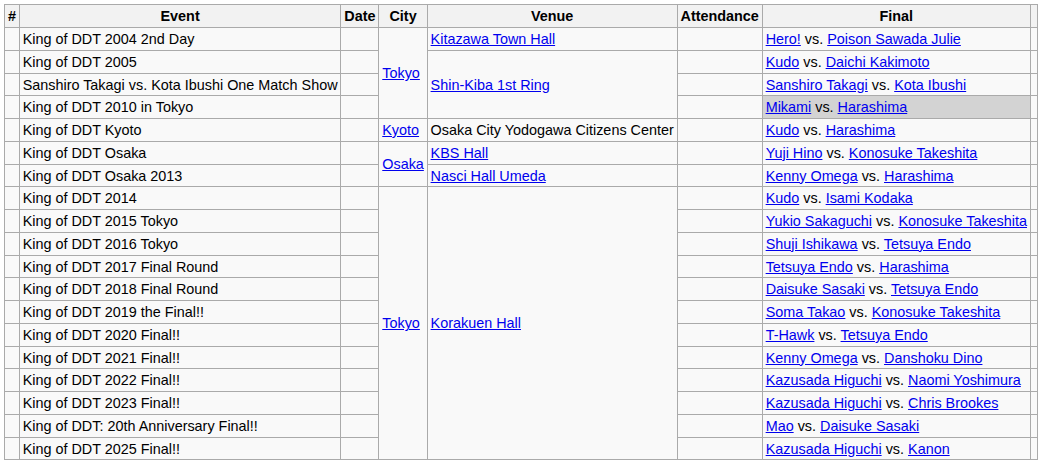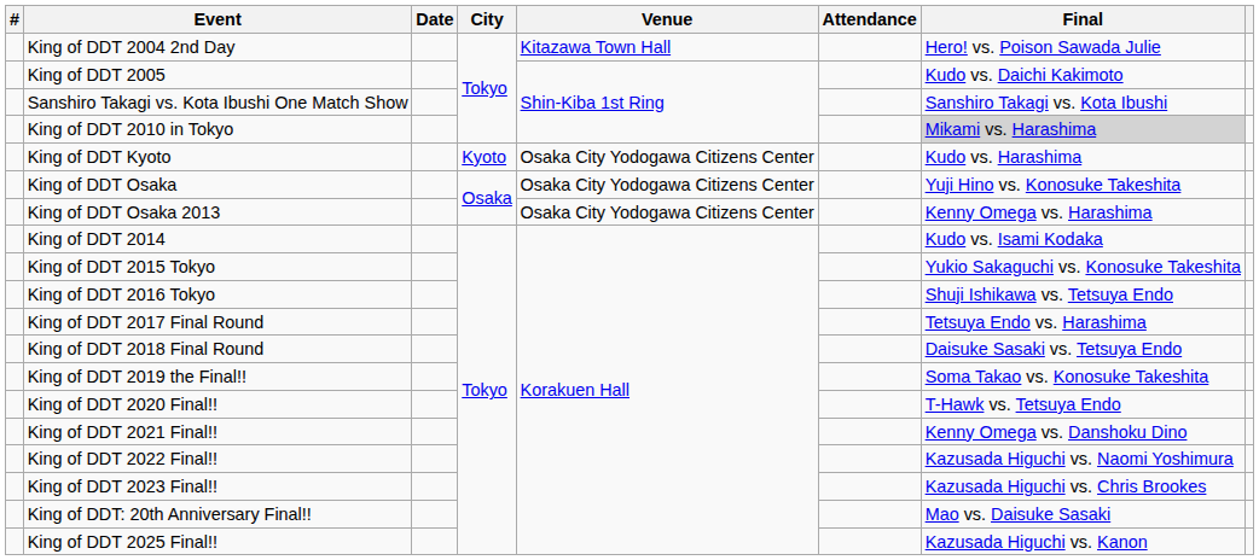King of DDT Osaka | Venue: KBS Hall -> Osaka City Yodogawa Citizens Center
King of DDT Osaka 2013 | Venue: Nasci Hall Umeda -> Osaka City Yodogawa Citizens Center
